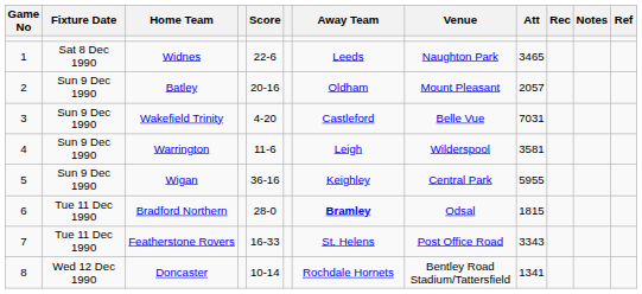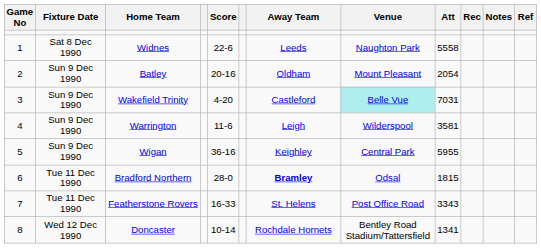Widnes | Att: 3465 -> 5558
Batley | Att: 2057 -> 2054
Wakefield Trinity | Venue: no background -> paleturquoise background
